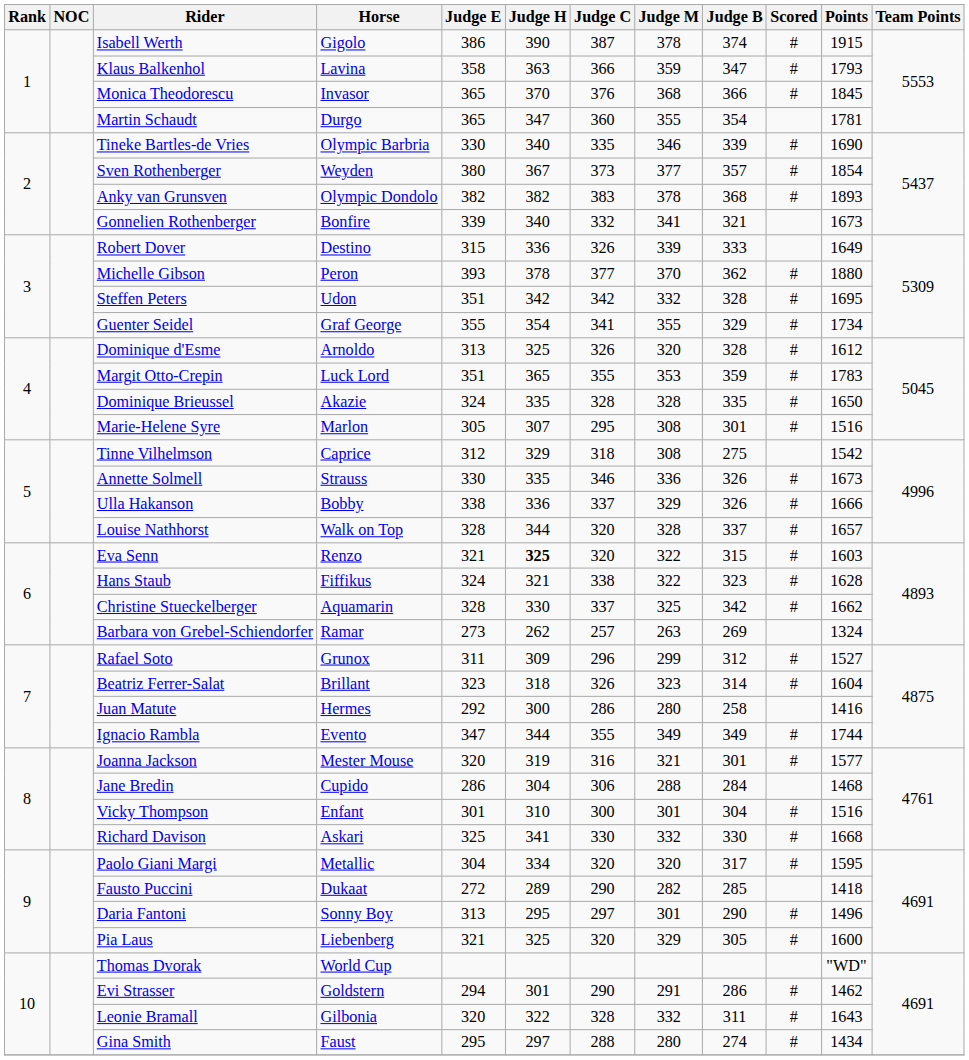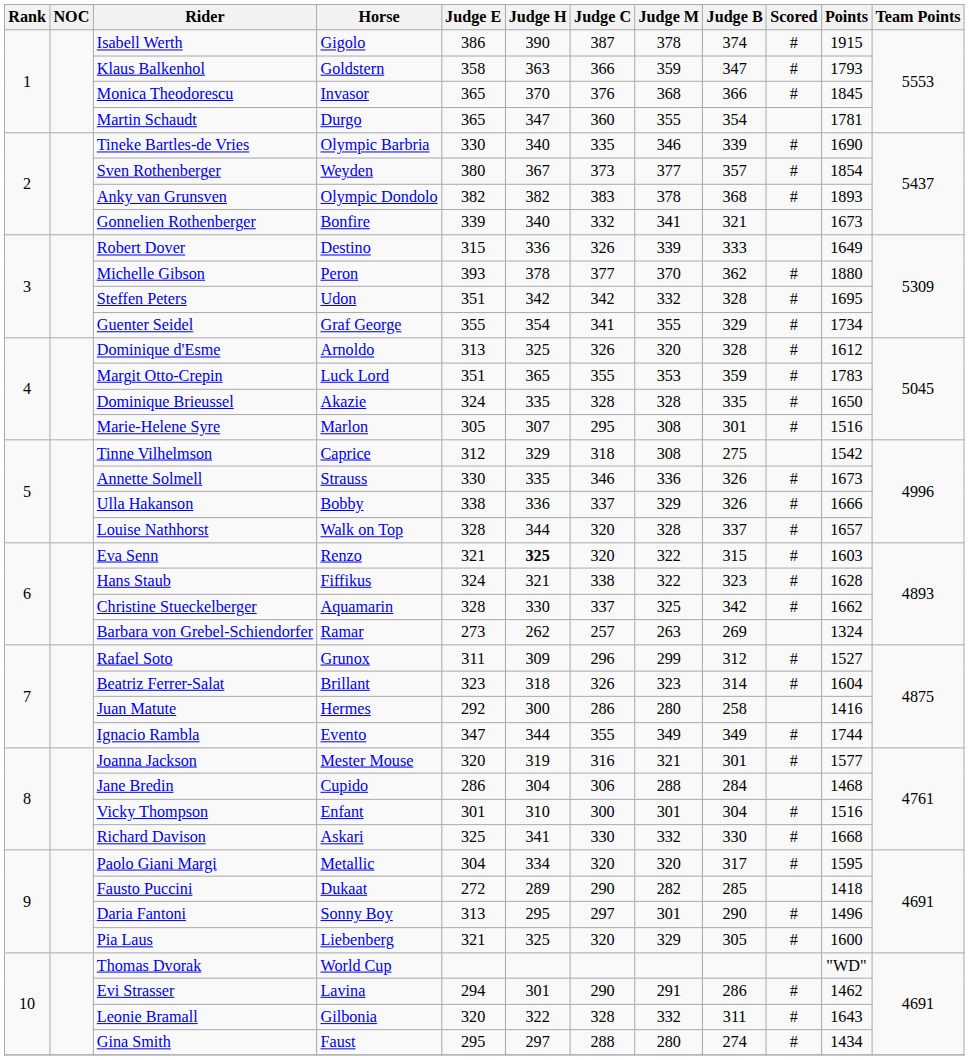Klaus Balkenhol | Horse: Lavina -> Goldstern
Evi Strasser | Horse: Goldstern -> Lavina
